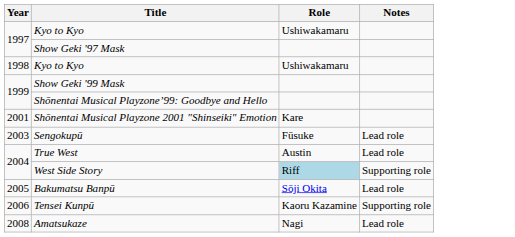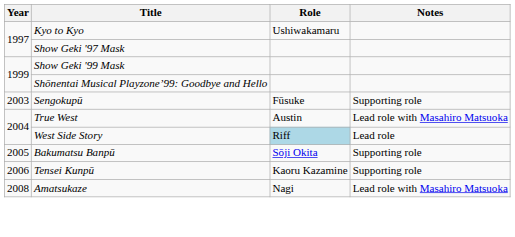- row: 1998 | Kyo to Kyo | Ushiwakamaru
- row: 2001 | Shōnentai Musical Playzone 2001 "Shinseiki" Emotion | Kare
Sengokupū | Notes: Lead role -> Supporting role
True West | Notes: Lead role -> Lead role with Masahiro Matsuoka
West Side Story | Notes: Supporting role -> Lead role
Bakumatsu Banpū | Notes: Lead role -> Supporting role
Amatsukaze | Notes: Lead role -> Lead role with Masahiro Matsuoka
